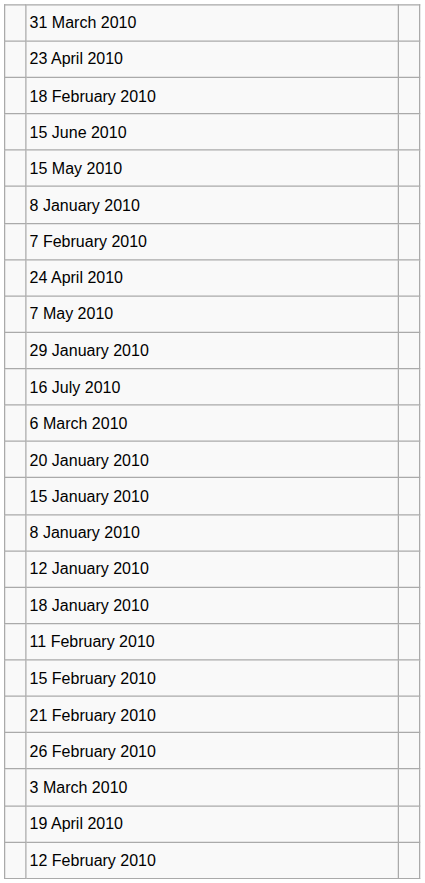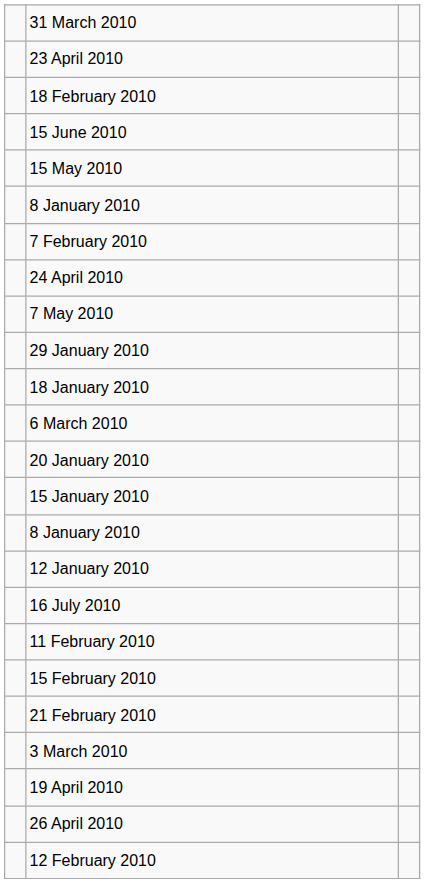rows swapped: 16 July 2010 <-> 18 January 2010
- row: 26 February 2010
+ row: 26 April 2010
